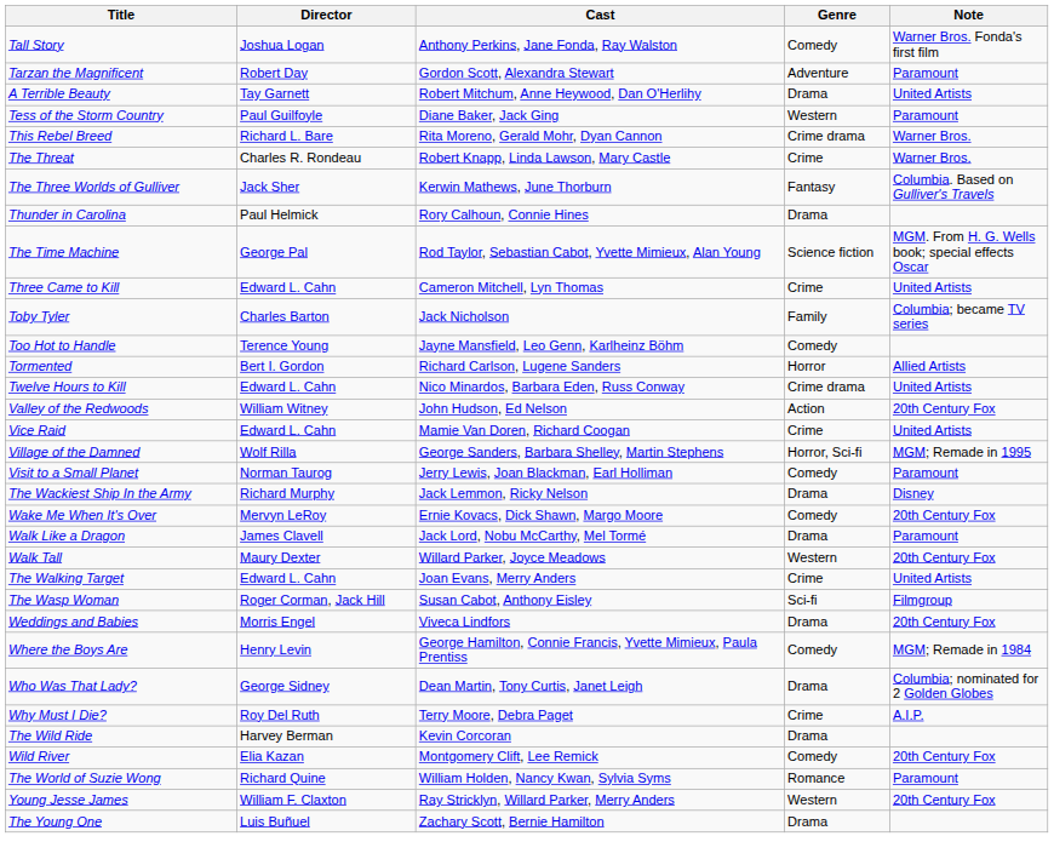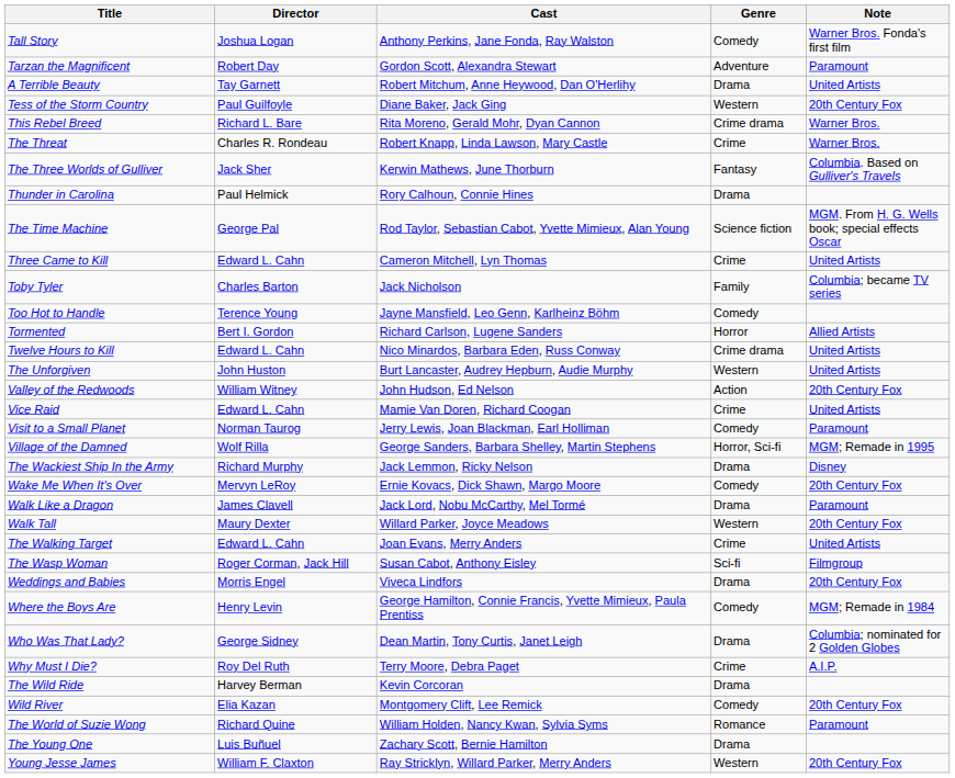Tess of the Storm Country | Note: Paramount -> 20th Century Fox
+ row: The Unforgiven | John Huston | Burt Lancaster, Audrey Hepburn, Audie Murphy | Western | United Artists
rows swapped: Village of the Damned <-> Visit to a Small Planet
rows swapped: Young Jesse James <-> The Young One
